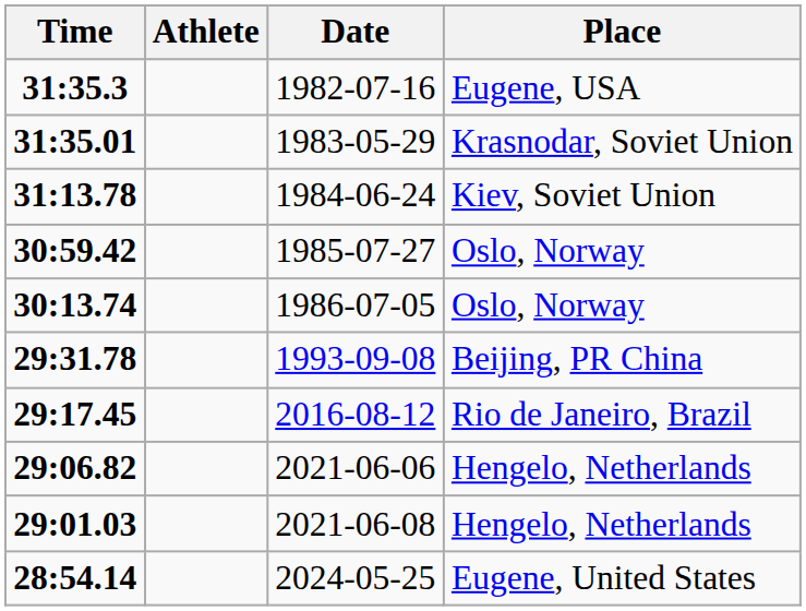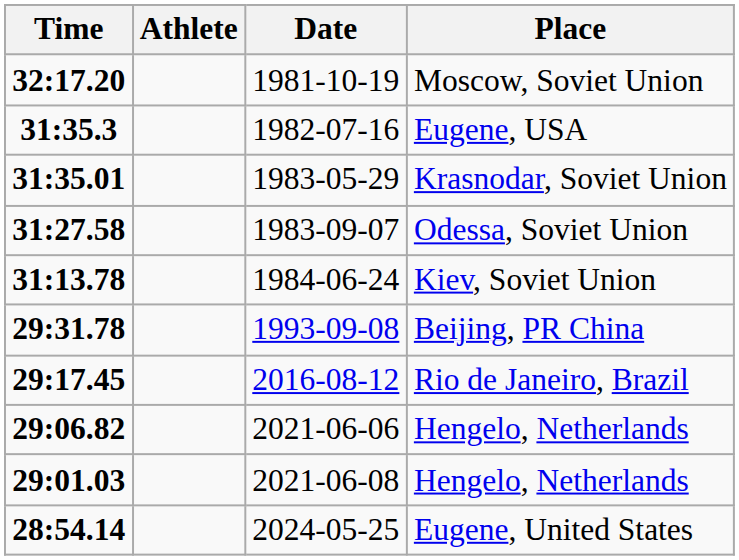+ row: 32:17.20 | 1981-10-19 | Moscow, Soviet Union
+ row: 31:27.58 | 1983-09-07 | Odessa, Soviet Union
- row: 30:59.42 | 1985-07-27 | Oslo, Norway
- row: 30:13.74 | 1986-07-05 | Oslo, Norway
